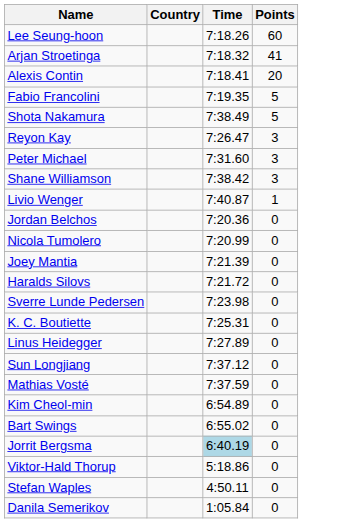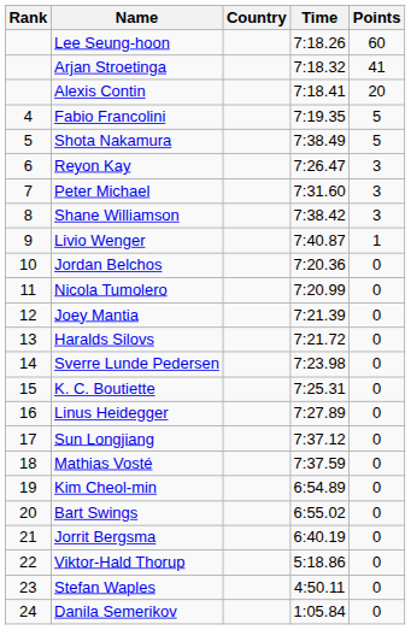+ column: Rank | 4 | 5 | 6 | 7 | 8 | 9 | 10 | 11 | 12 | 13 | 14 | 15 | 16 | 17 | 18 | 19 | 20 | 21 | 22 | 23 | 24
Jorrit Bergsma | Time: lightblue background -> no background
